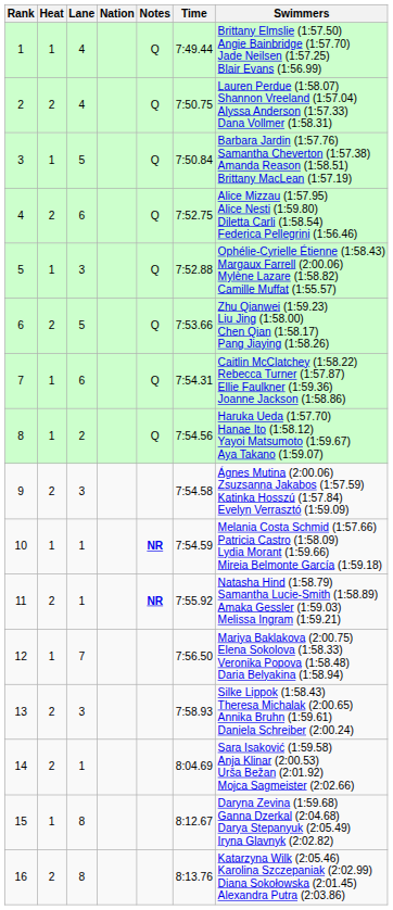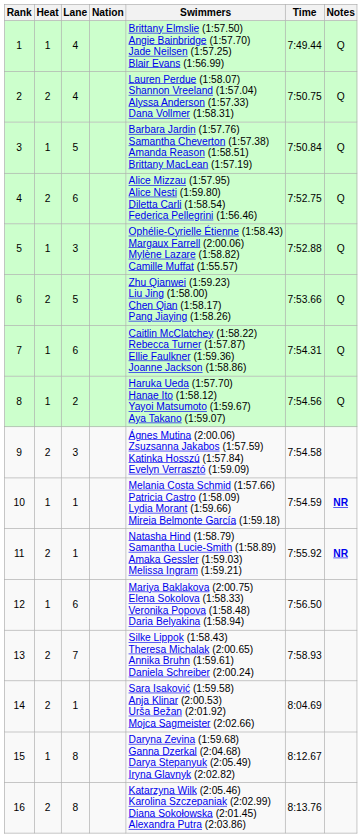columns swapped: Swimmers <-> Notes
12 | Lane: 7 -> 6
13 | Lane: 3 -> 7
